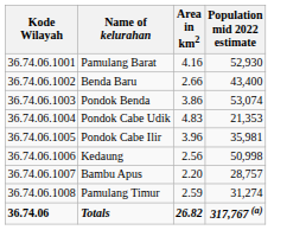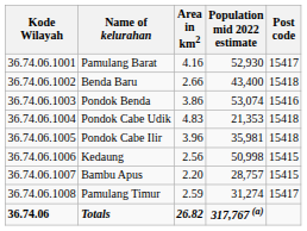+ column: Post code | 15417 | 15418 | 15416 | 15418 | 15418 | 15415 | 15415 | 15417
